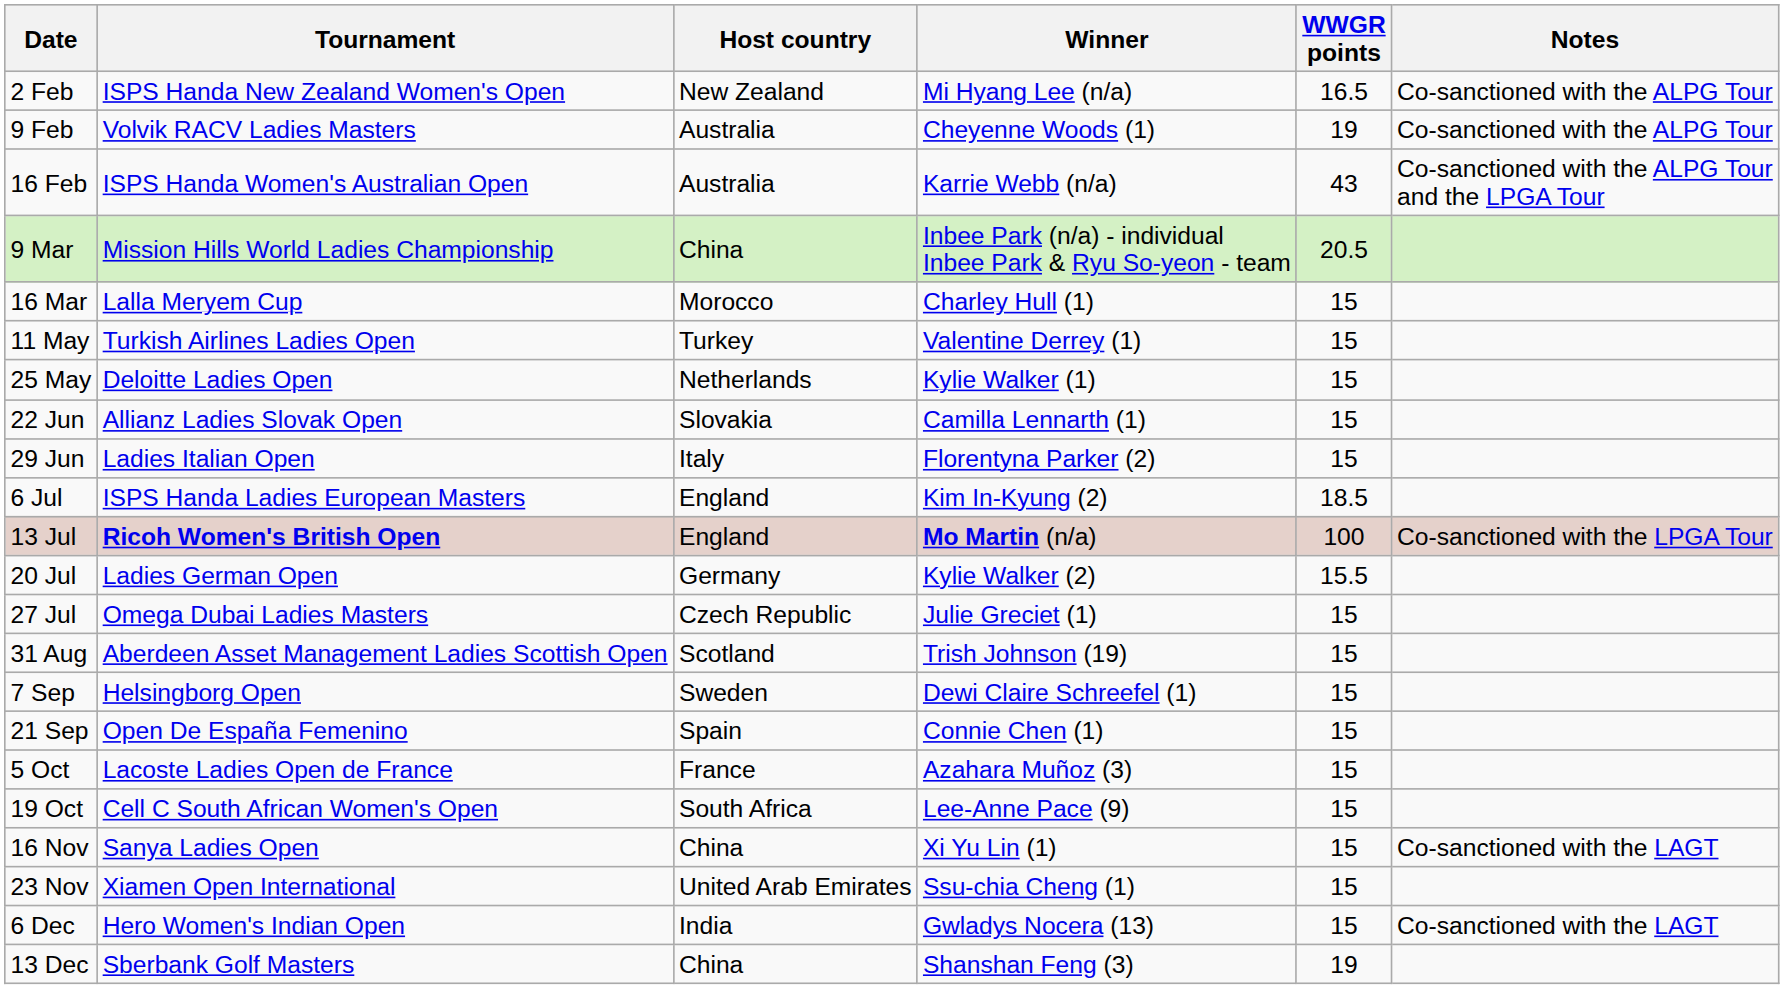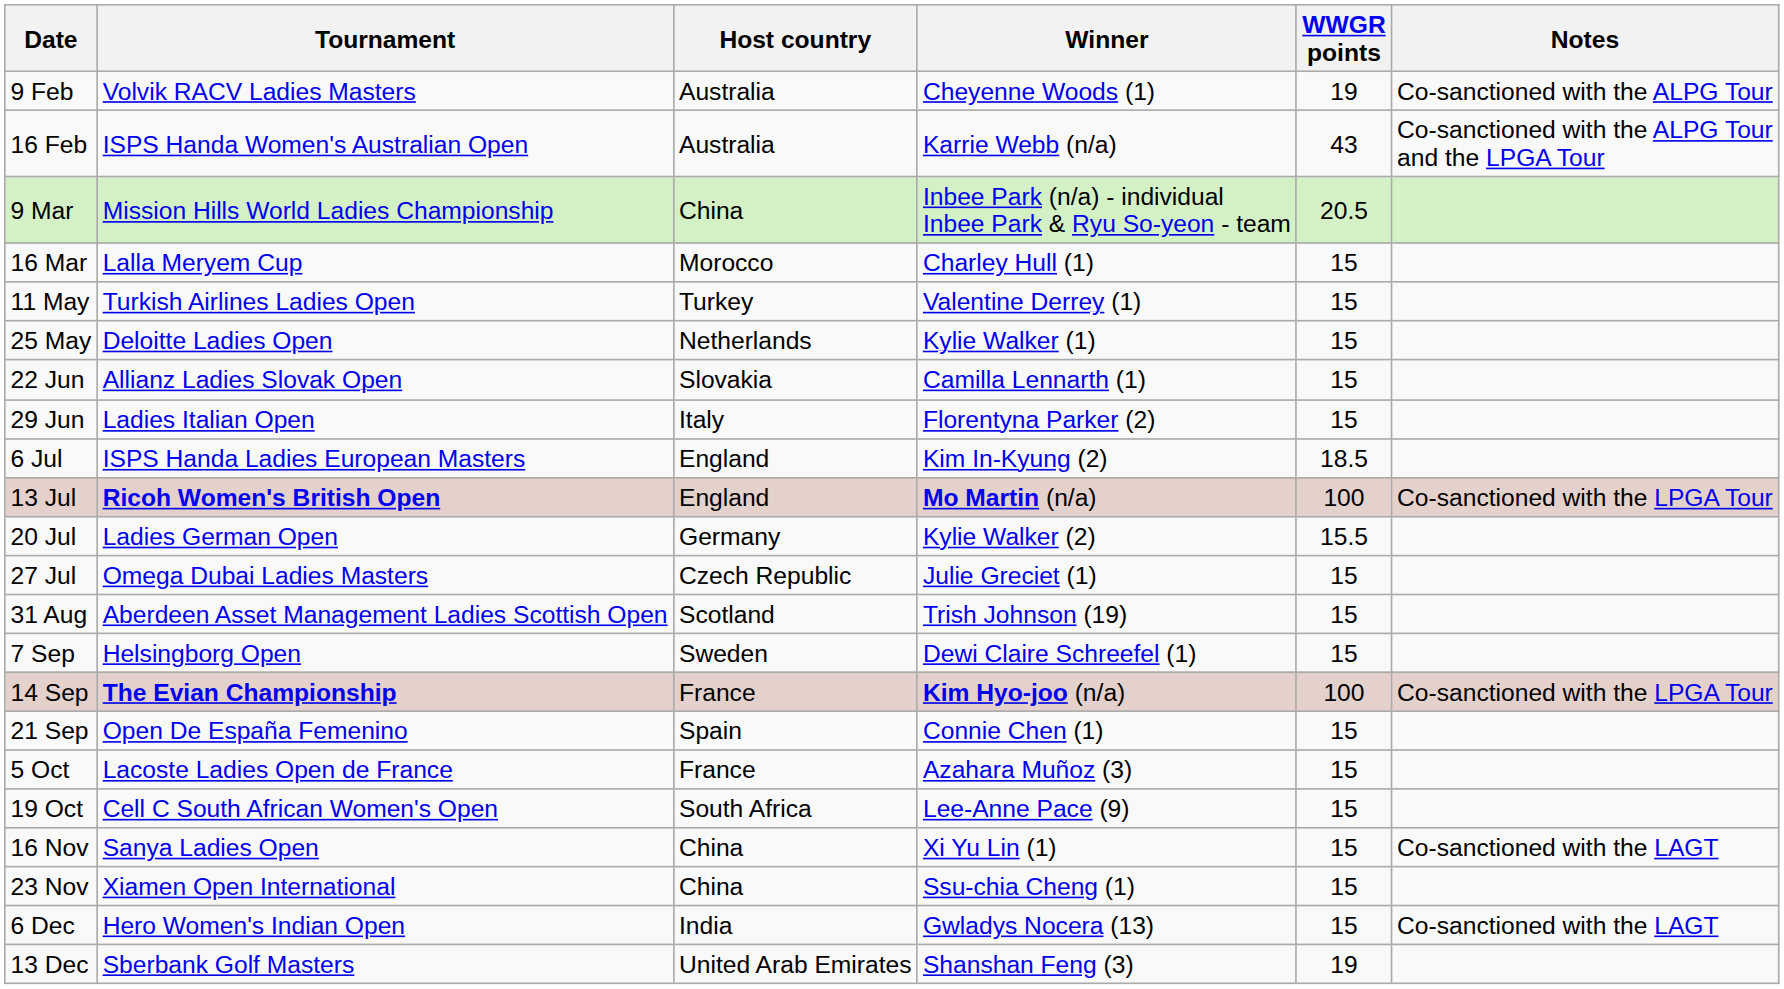- row: 2 Feb | ISPS Handa New Zealand Women's Open | New Zealand | Mi Hyang Lee (n/a) | 16.5 | Co-sanctioned with the ALPG Tour
+ row: 14 Sep | The Evian Championship | France | Kim Hyo-joo (n/a) | 100 | Co-sanctioned with the LPGA Tour
23 Nov | Host country: United Arab Emirates -> China
13 Dec | Host country: China -> United Arab Emirates
